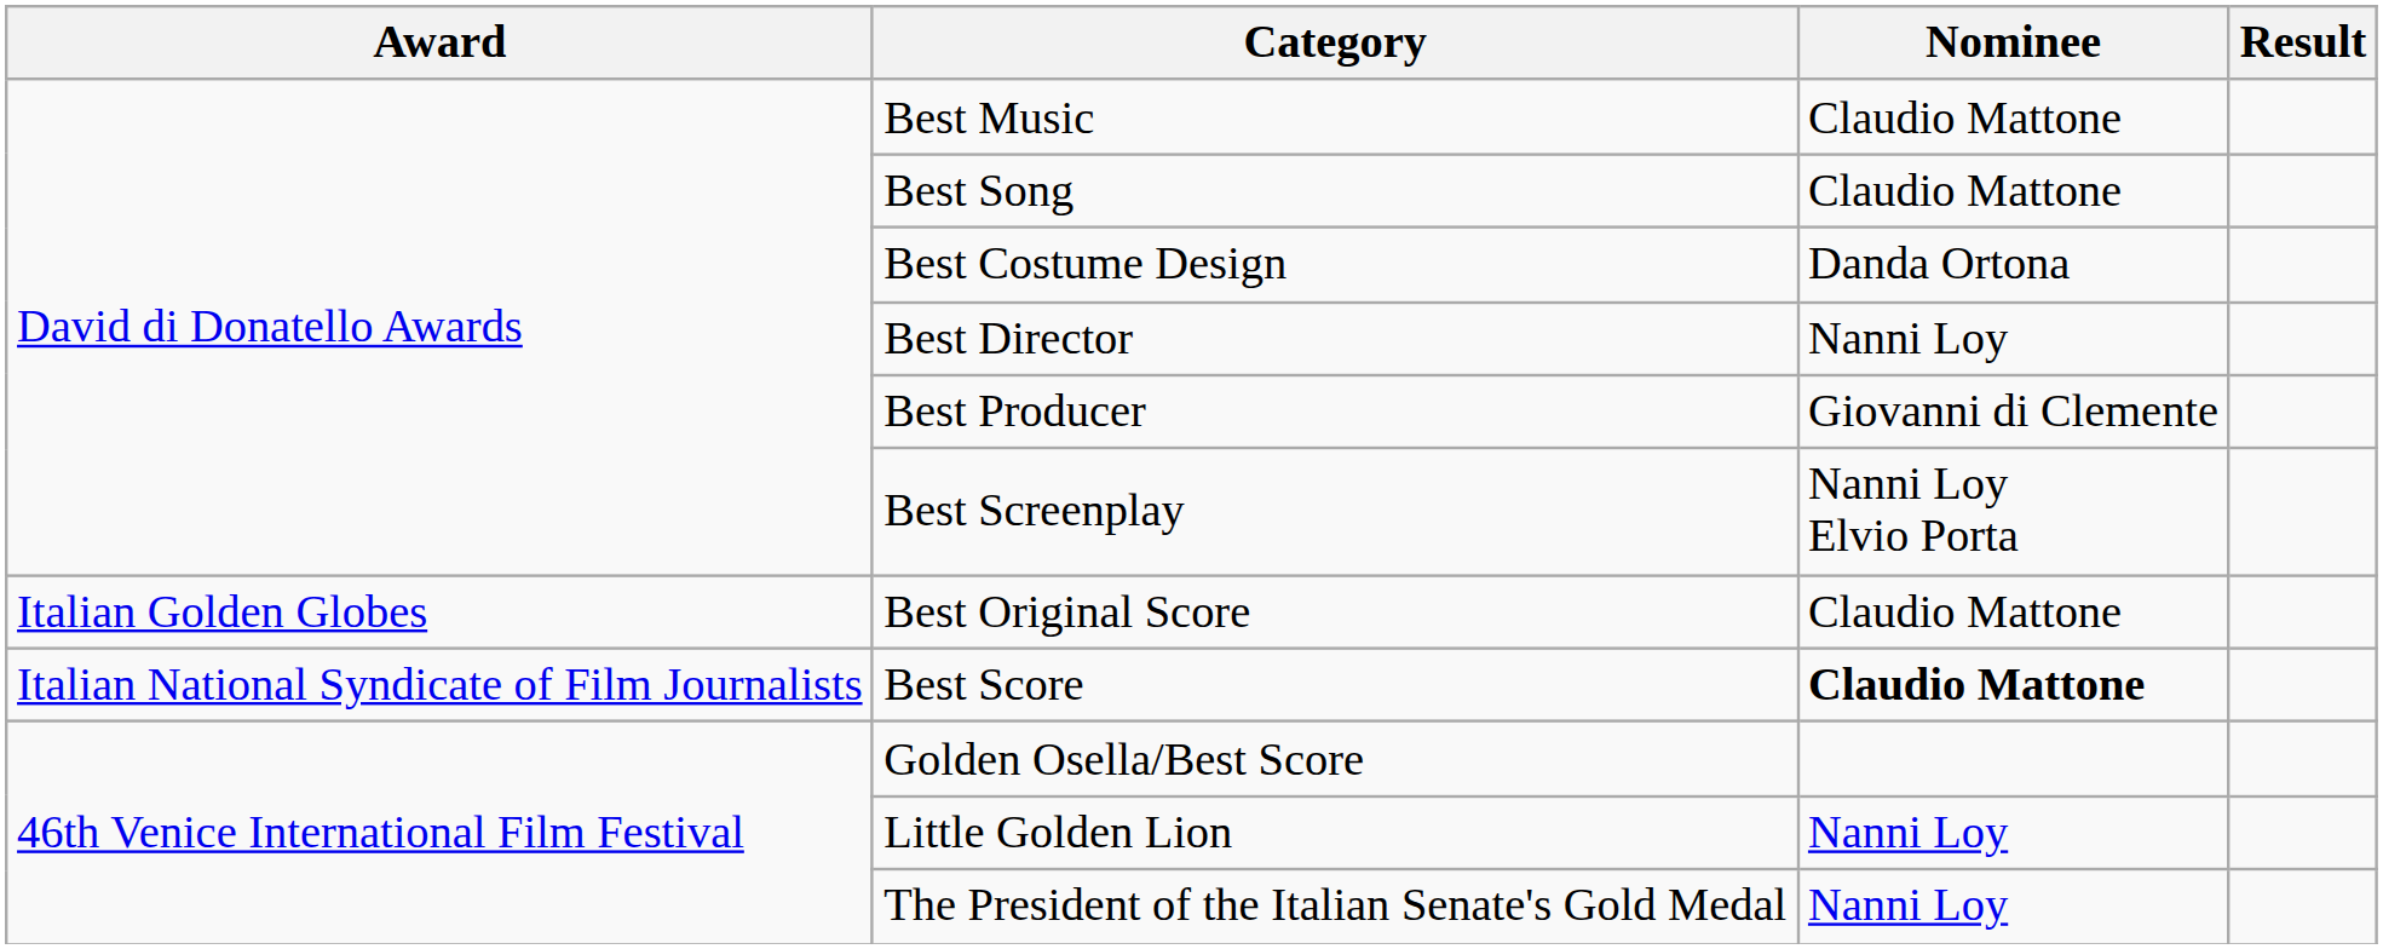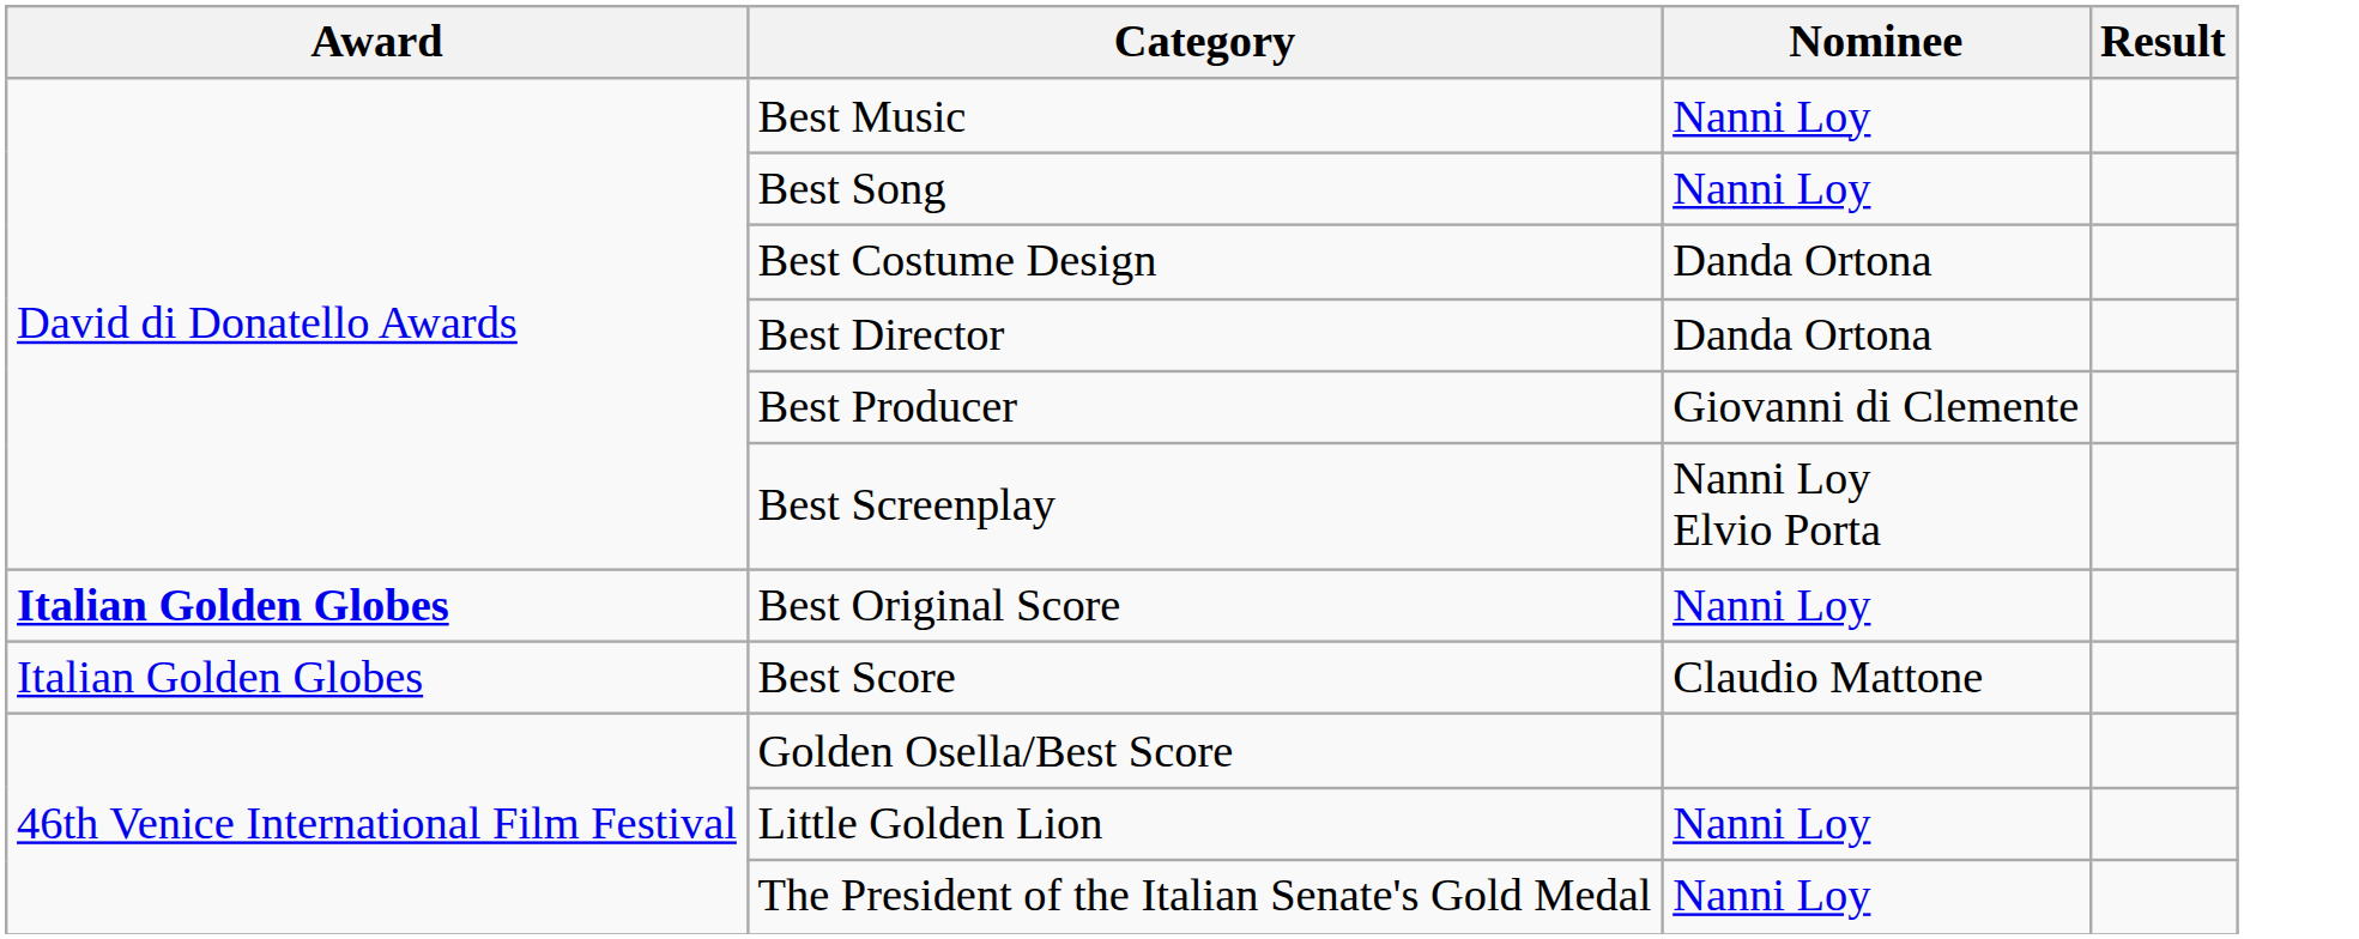Best Music | Nominee: Claudio Mattone -> Nanni Loy
Best Song | Nominee: Claudio Mattone -> Nanni Loy
Best Director | Nominee: Nanni Loy -> Danda Ortona
Best Original Score | Award: normal -> bold
Best Original Score | Nominee: Claudio Mattone -> Nanni Loy
Best Score | Award: Italian National Syndicate of Film Journalists -> Italian Golden Globes
Best Score | Nominee: bold -> normal
